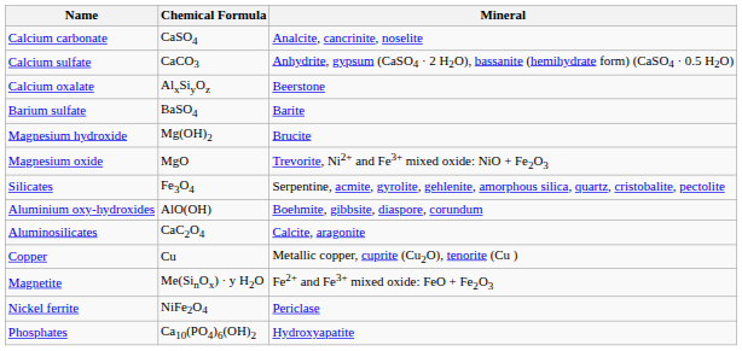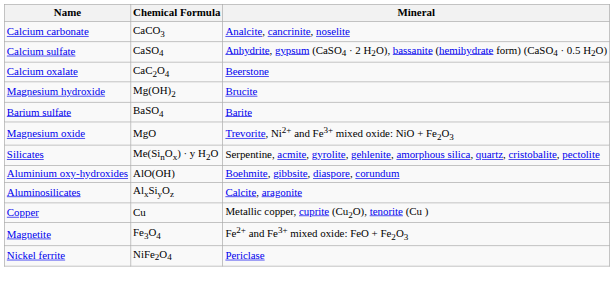Calcium carbonate | Chemical Formula: CaSO4 -> CaCO3
Calcium sulfate | Chemical Formula: CaCO3 -> CaSO4
Calcium oxalate | Chemical Formula: AlxSiyOz -> CaC2O4
rows swapped: Barium sulfate <-> Magnesium hydroxide
Silicates | Chemical Formula: Fe3O4 -> Me(SinOx) · y H2O
Aluminosilicates | Chemical Formula: CaC2O4 -> AlxSiyOz
Magnetite | Chemical Formula: Me(SinOx) · y H2O -> Fe3O4
- row: Phosphates | Ca10(PO4)6(OH)2 | Hydroxyapatite
